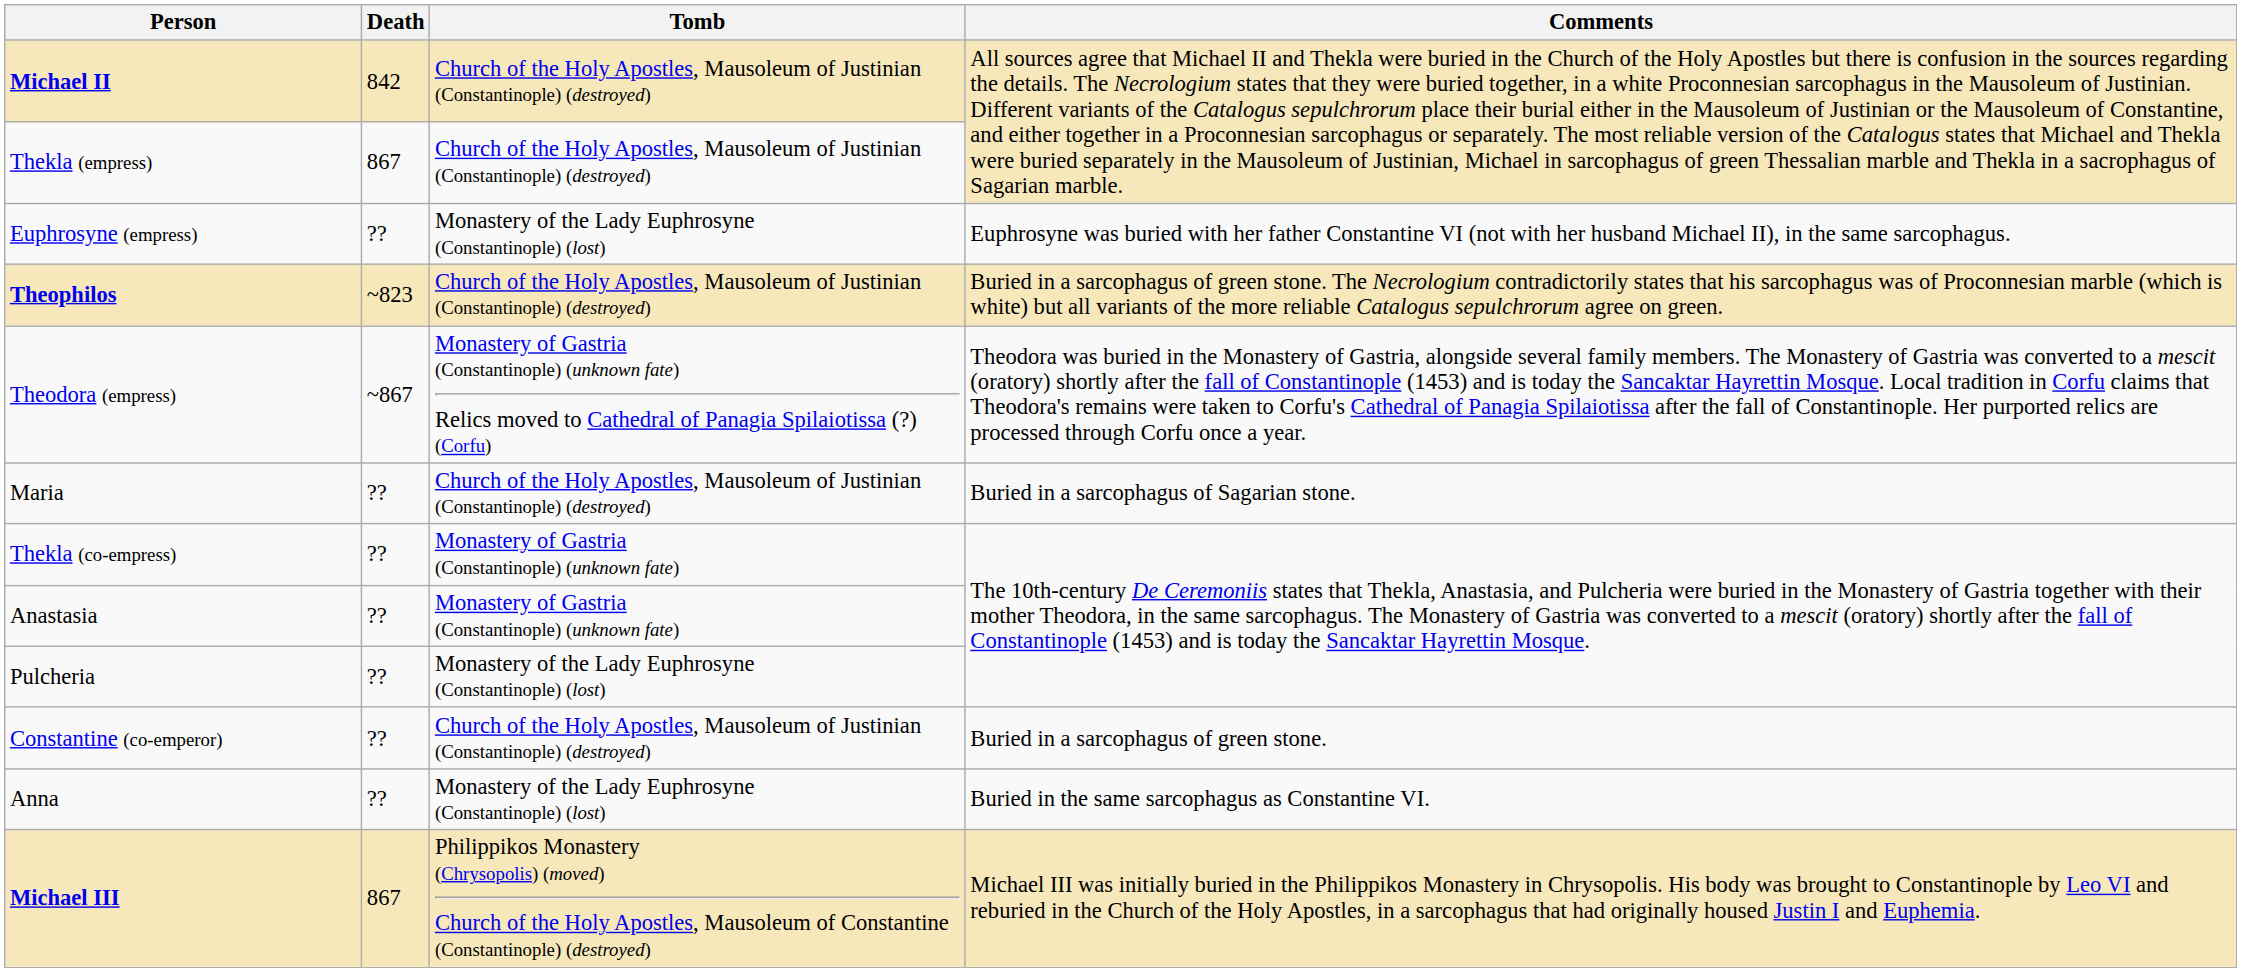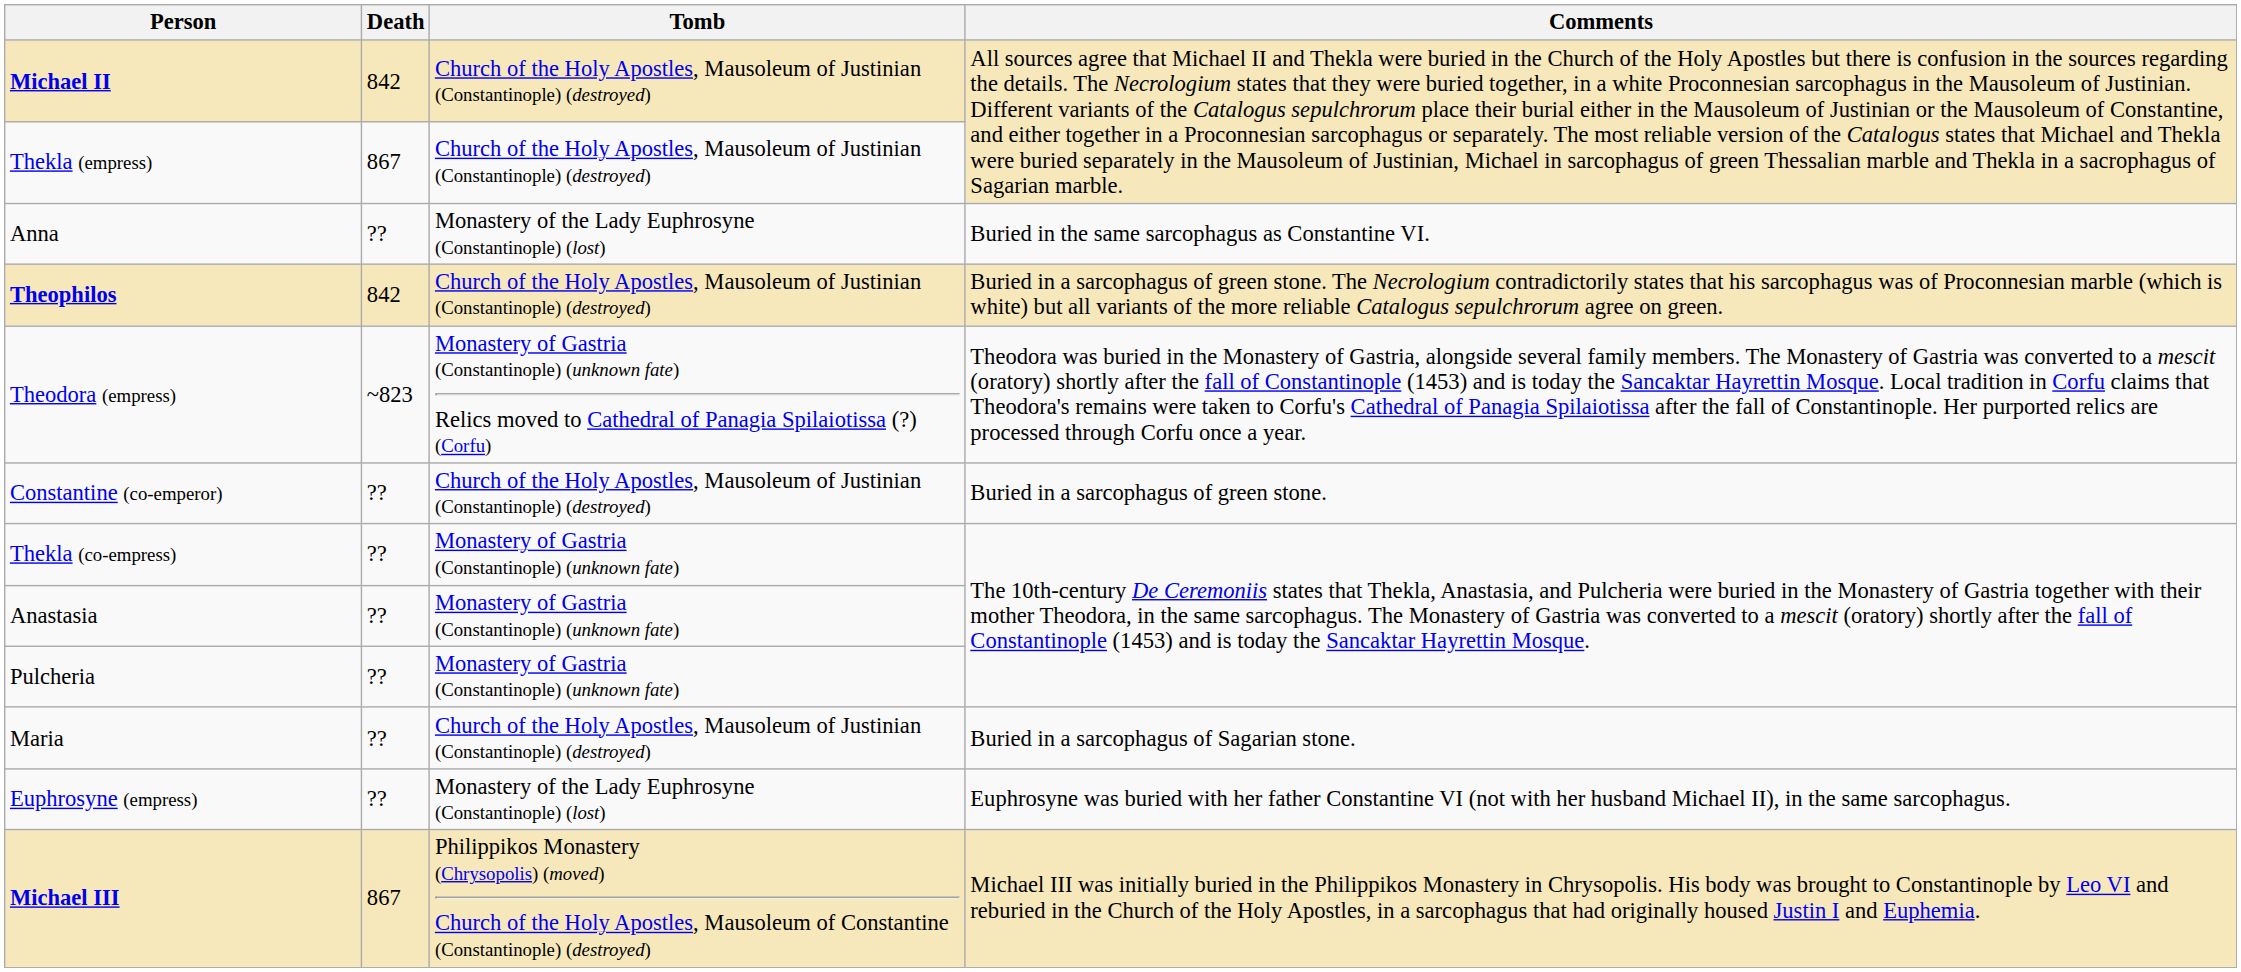rows swapped: Euphrosyne (empress) <-> Anna
Theophilos | Death: ~823 -> 842
Theodora (empress) | Death: ~867 -> ~823
rows swapped: Constantine (co-emperor) <-> Maria
Pulcheria | Tomb: Monastery of the Lady Euphrosyne (Constantinople) (lost) -> Monastery of Gastria (Constantinople) (unknown fate)
